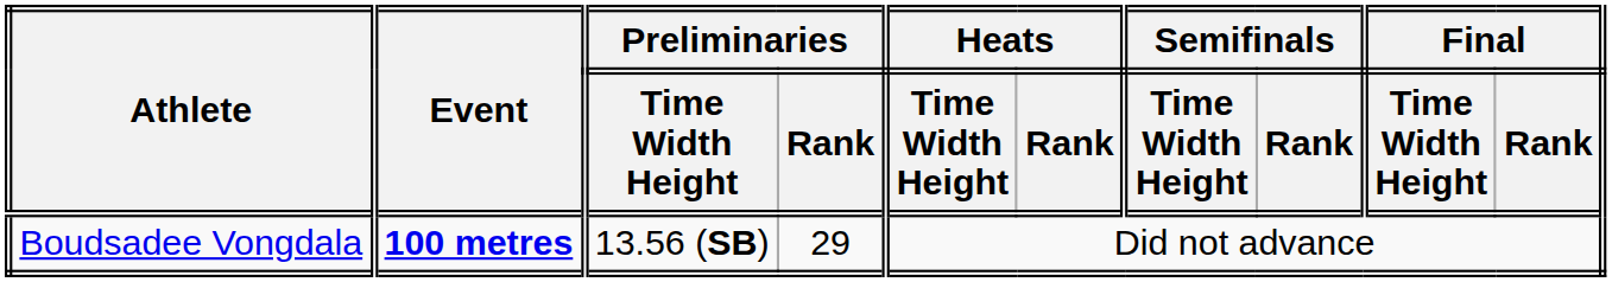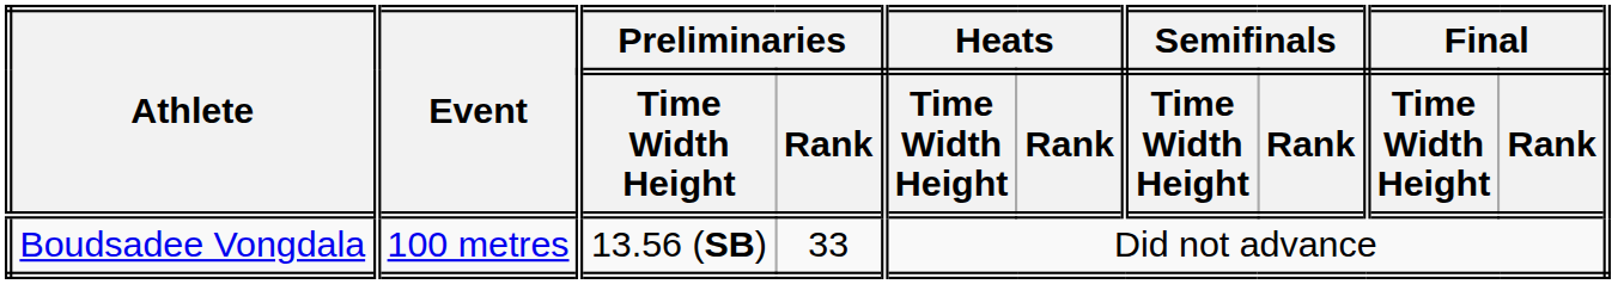Boudsadee Vongdala | Event: bold -> normal
Boudsadee Vongdala | Preliminaries / Rank: 29 -> 33
